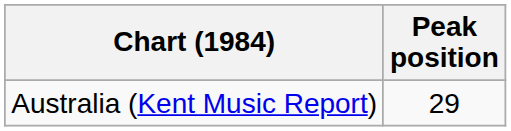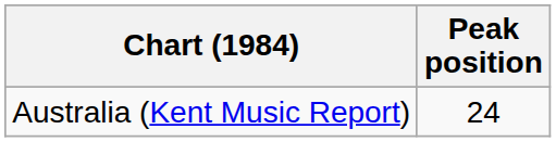Australia (Kent Music Report) | Peak position: 29 -> 24
